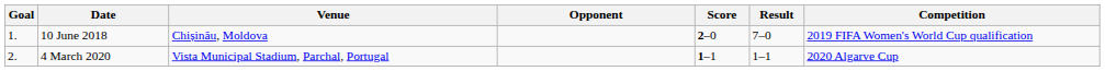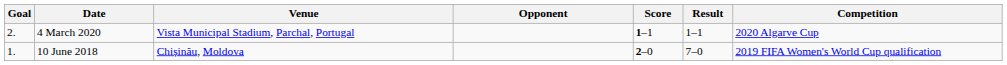rows swapped: 10 June 2018 <-> 4 March 2020
